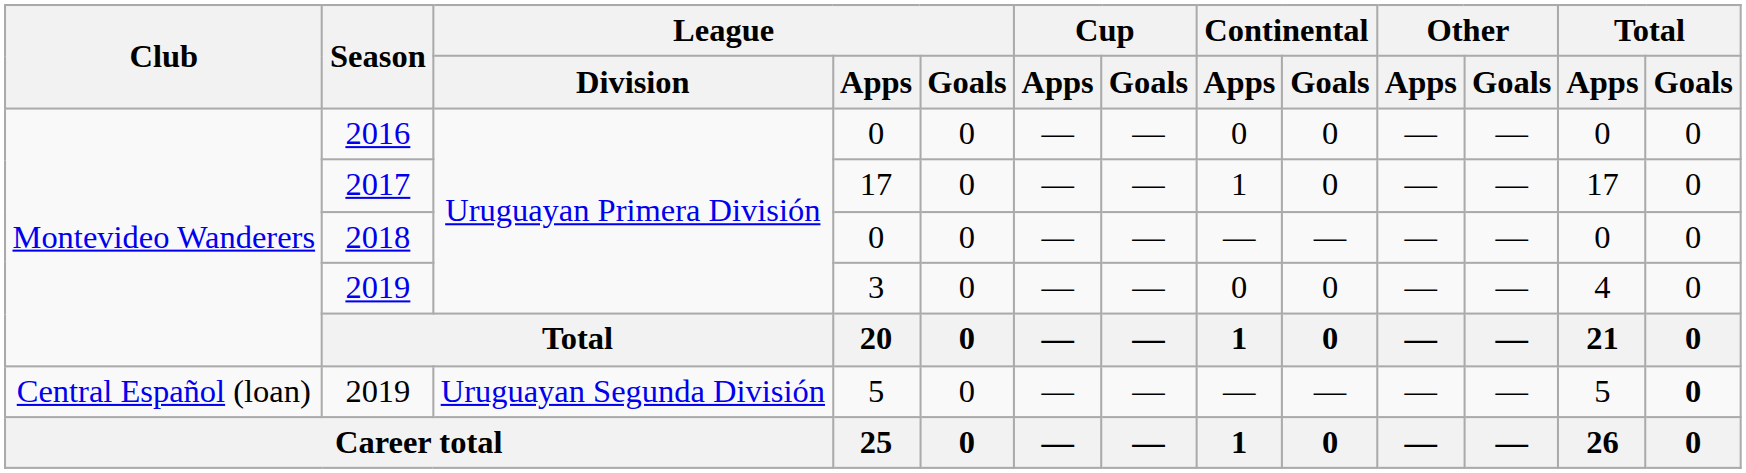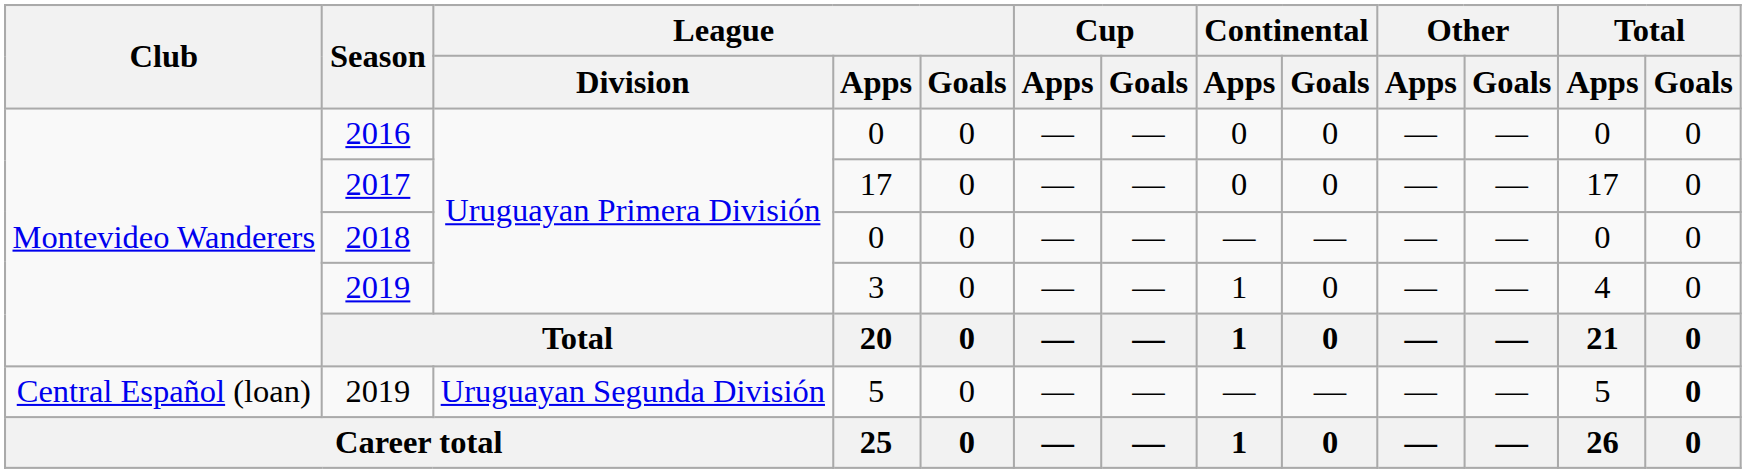2017 | Continental / Apps: 1 -> 0
2019 / 3 | Continental / Apps: 0 -> 1
